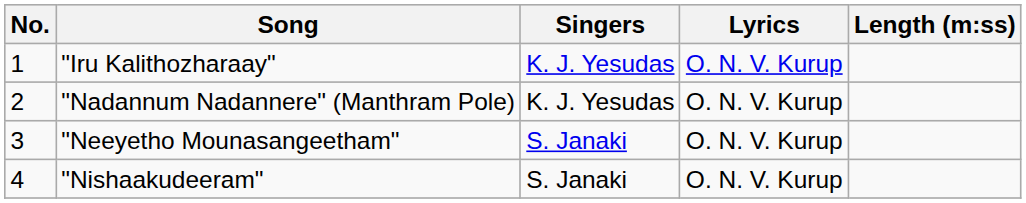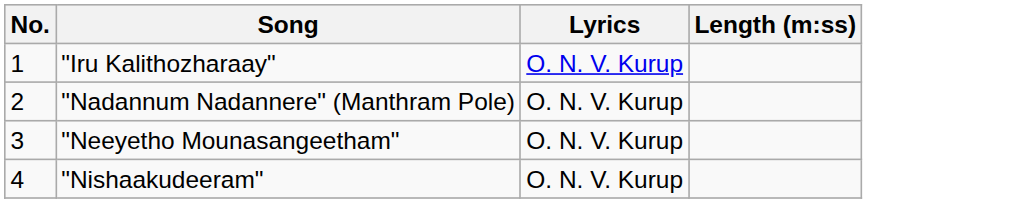- column: Singers | K. J. Yesudas | K. J. Yesudas | S. Janaki | S. Janaki
